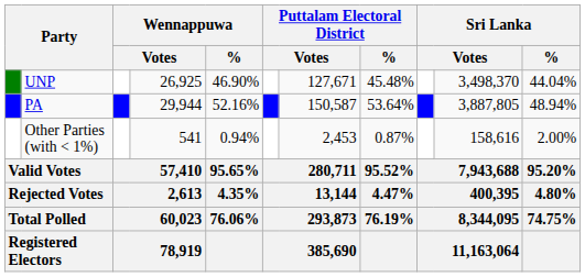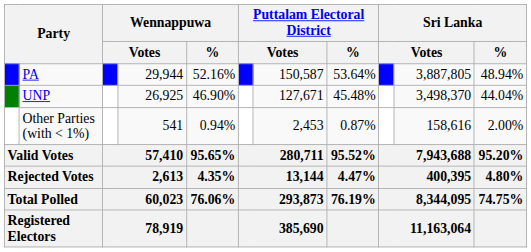rows swapped: PA <-> UNP
